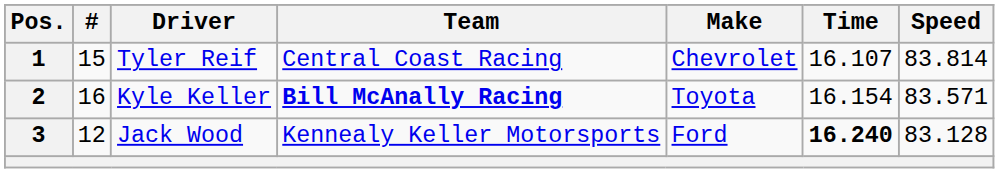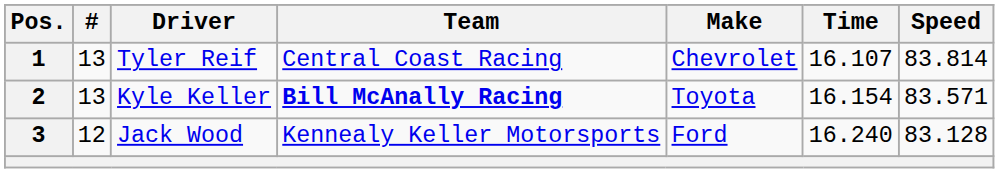1 | #: 15 -> 13
2 | #: 16 -> 13
3 | Time: bold -> normal
